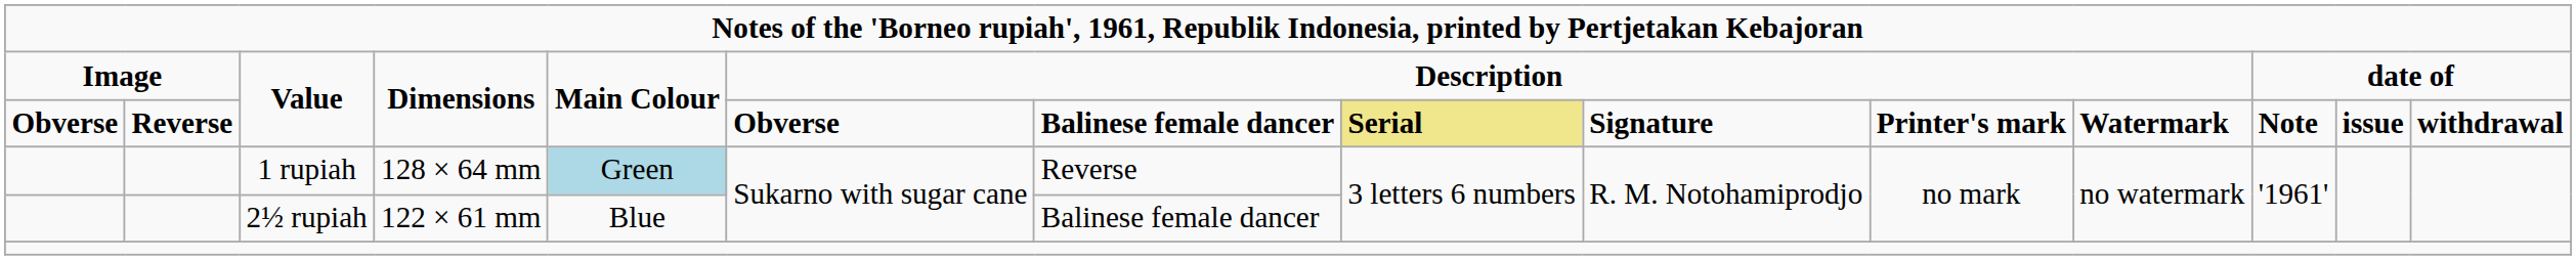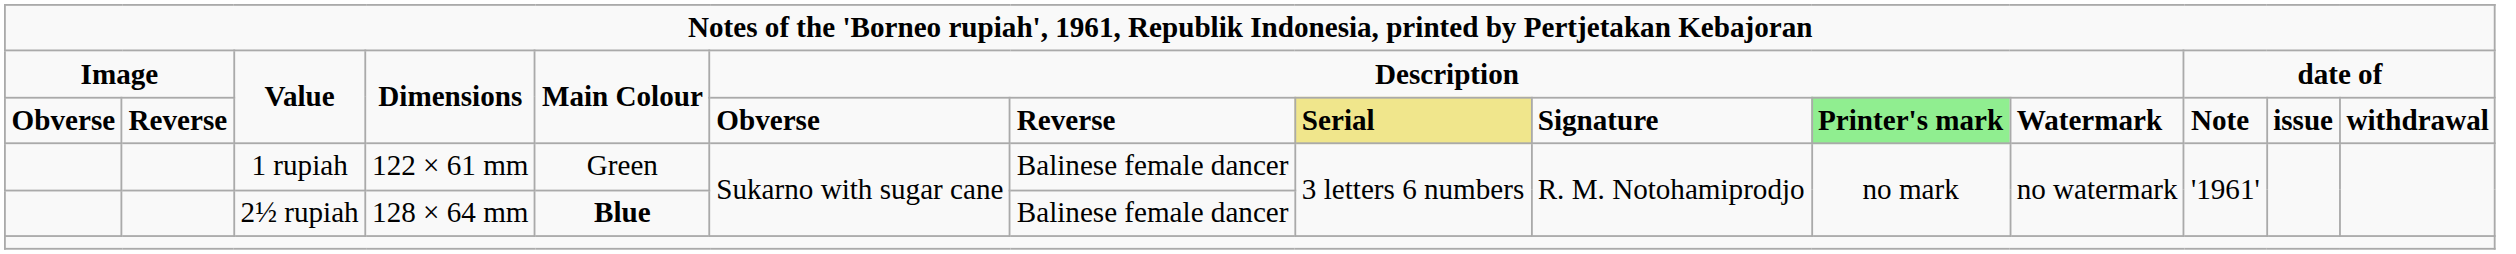Obverse / Value | column 7: Balinese female dancer -> Reverse
Obverse / Value | column 10: no background -> lightgreen background
1 rupiah | column 4: 128 × 64 mm -> 122 × 61 mm
1 rupiah | column 5: lightblue background -> no background
1 rupiah | column 7: Reverse -> Balinese female dancer
2½ rupiah | column 4: 122 × 61 mm -> 128 × 64 mm
2½ rupiah | column 5: normal -> bold
